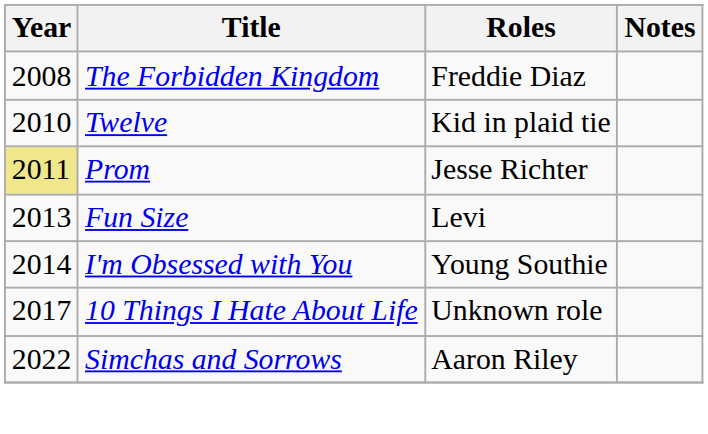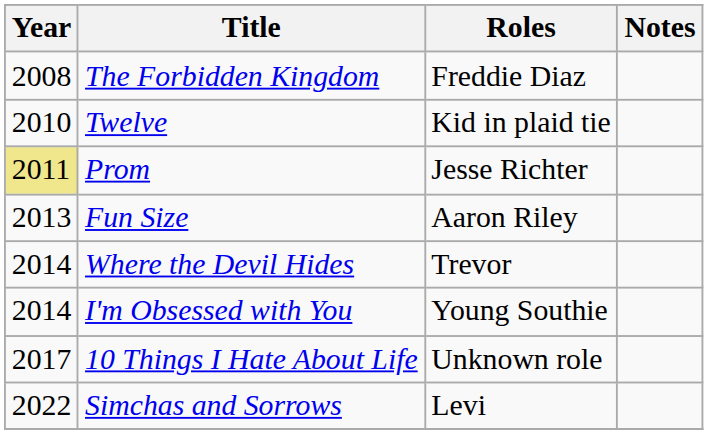Fun Size | Roles: Levi -> Aaron Riley
+ row: 2014 | Where the Devil Hides | Trevor
Simchas and Sorrows | Roles: Aaron Riley -> Levi
